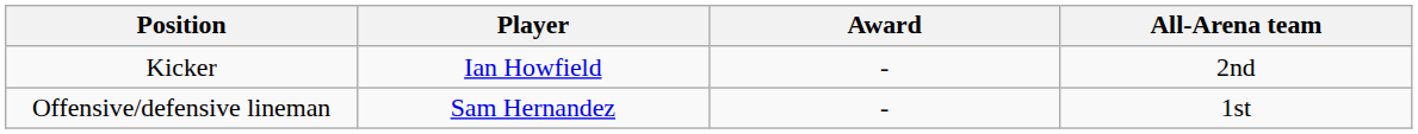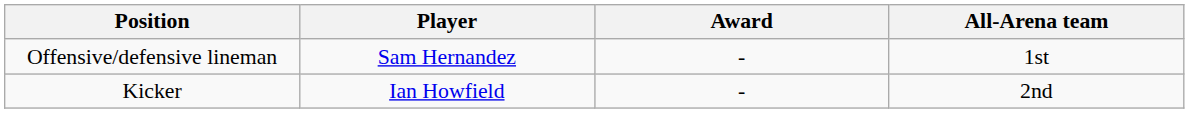rows swapped: Offensive/defensive lineman <-> Kicker
